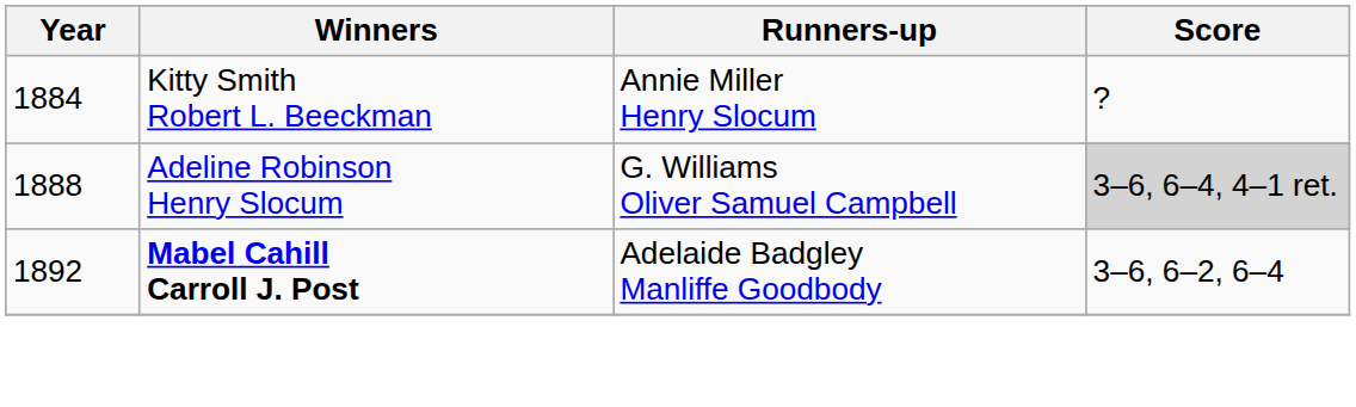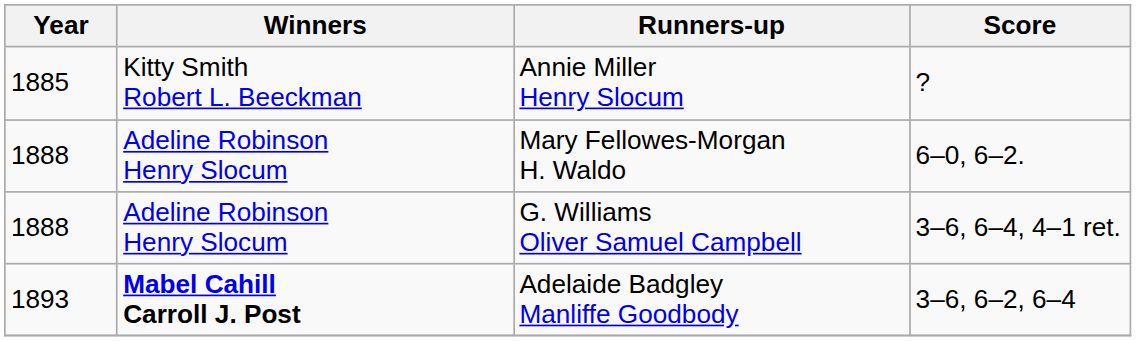Annie Miller Henry Slocum | Year: 1884 -> 1885
+ row: 1888 | Adeline Robinson Henry Slocum | Mary Fellowes-Morgan H. Waldo | 6–0, 6–2.
G. Williams Oliver Samuel Campbell | Score: lightgrey background -> no background
Adelaide Badgley Manliffe Goodbody | Year: 1892 -> 1893
